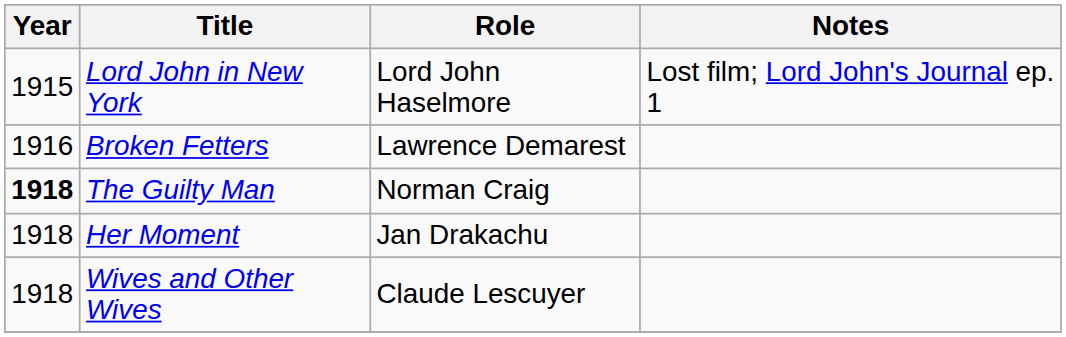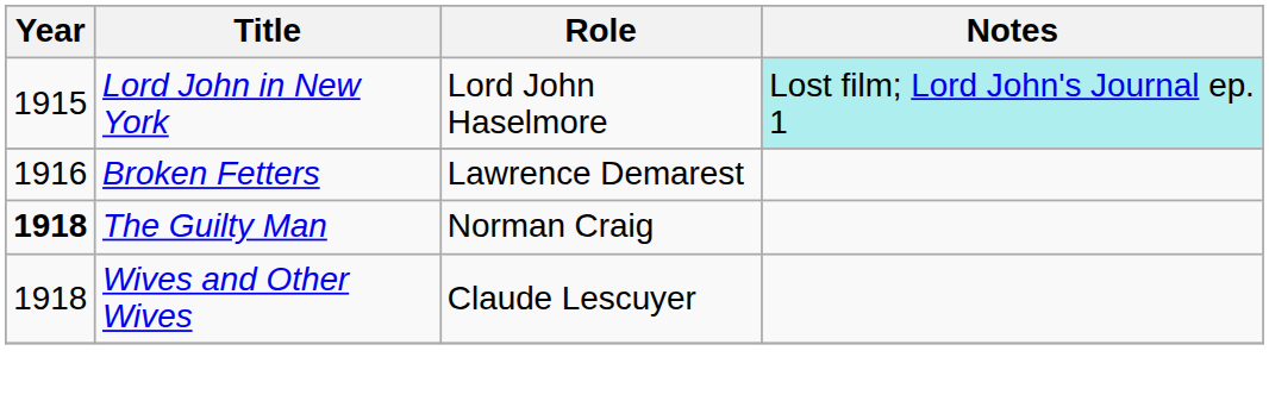Lord John in New York | Notes: no background -> paleturquoise background
- row: 1918 | Her Moment | Jan Drakachu
